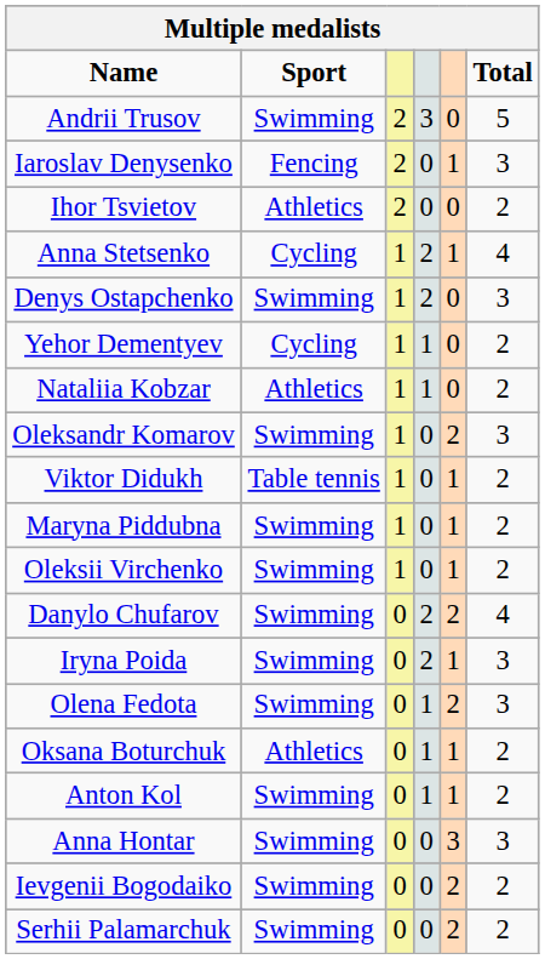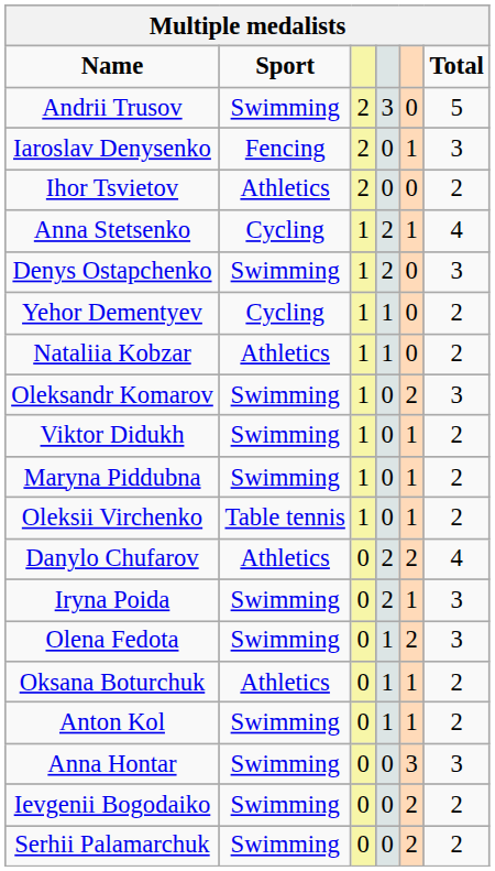Viktor Didukh | Sport: Table tennis -> Swimming
Oleksii Virchenko | Sport: Swimming -> Table tennis
Danylo Chufarov | Sport: Swimming -> Athletics
